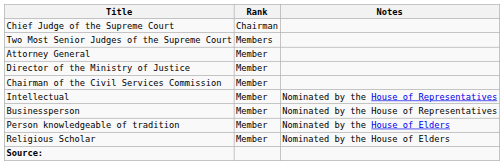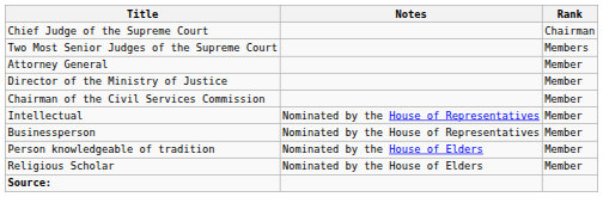columns swapped: Rank <-> Notes
